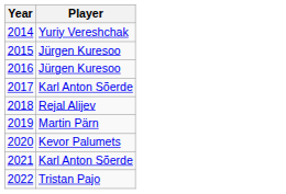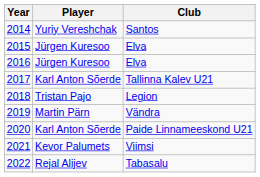+ column: Club | Santos | Elva | Elva | Tallinna Kalev U21 | Legion | Vändra | Paide Linnameeskond U21 | Viimsi | Tabasalu
2018 | Player: Rejal Alijev -> Tristan Pajo
2020 | Player: Kevor Palumets -> Karl Anton Sõerde
2021 | Player: Karl Anton Sõerde -> Kevor Palumets
2022 | Player: Tristan Pajo -> Rejal Alijev
